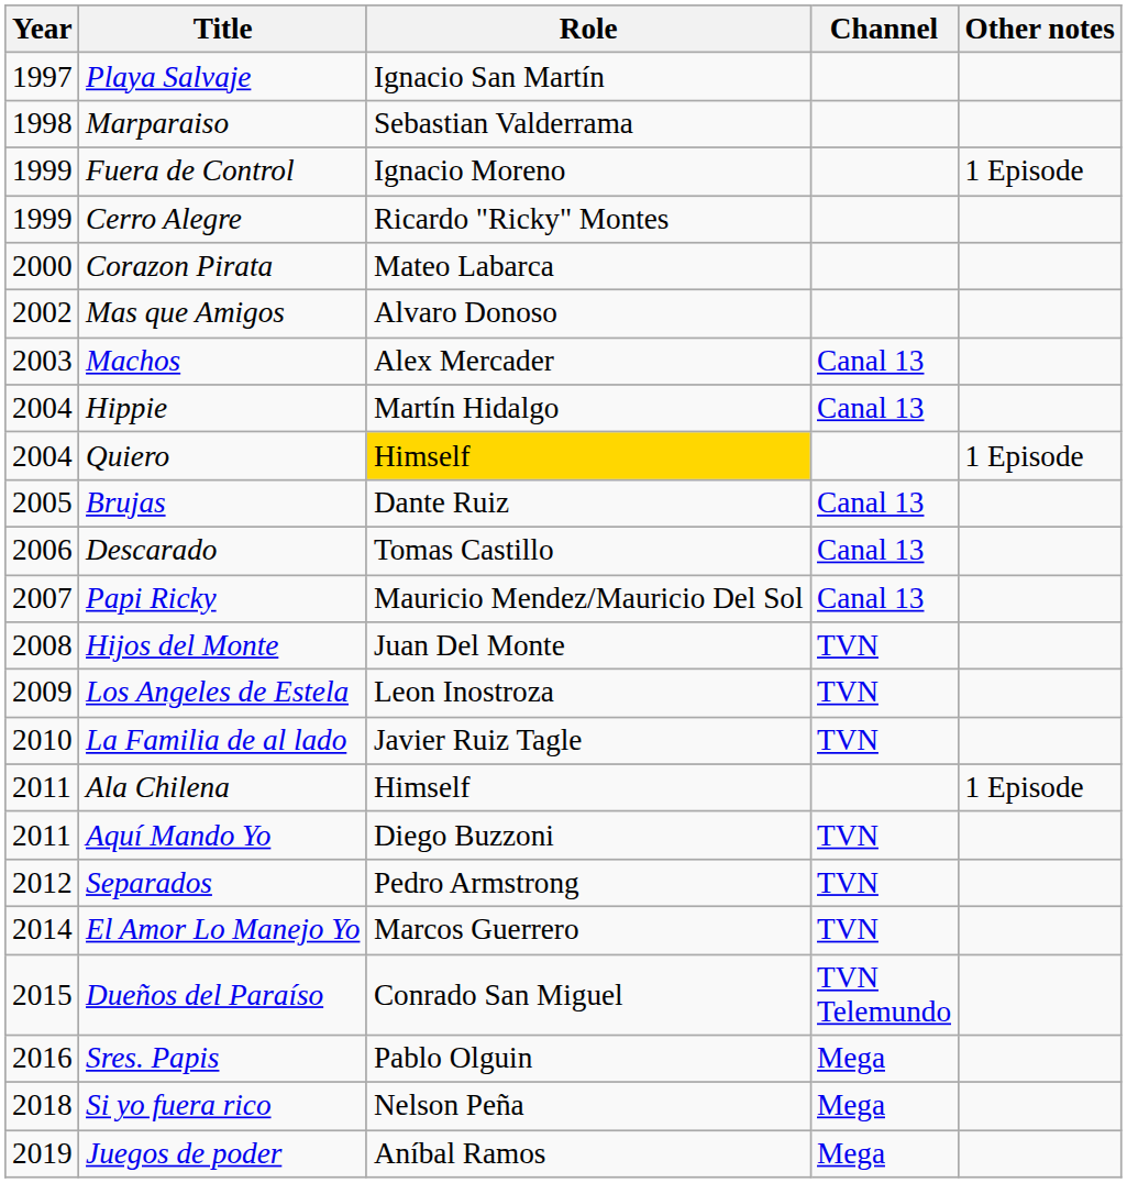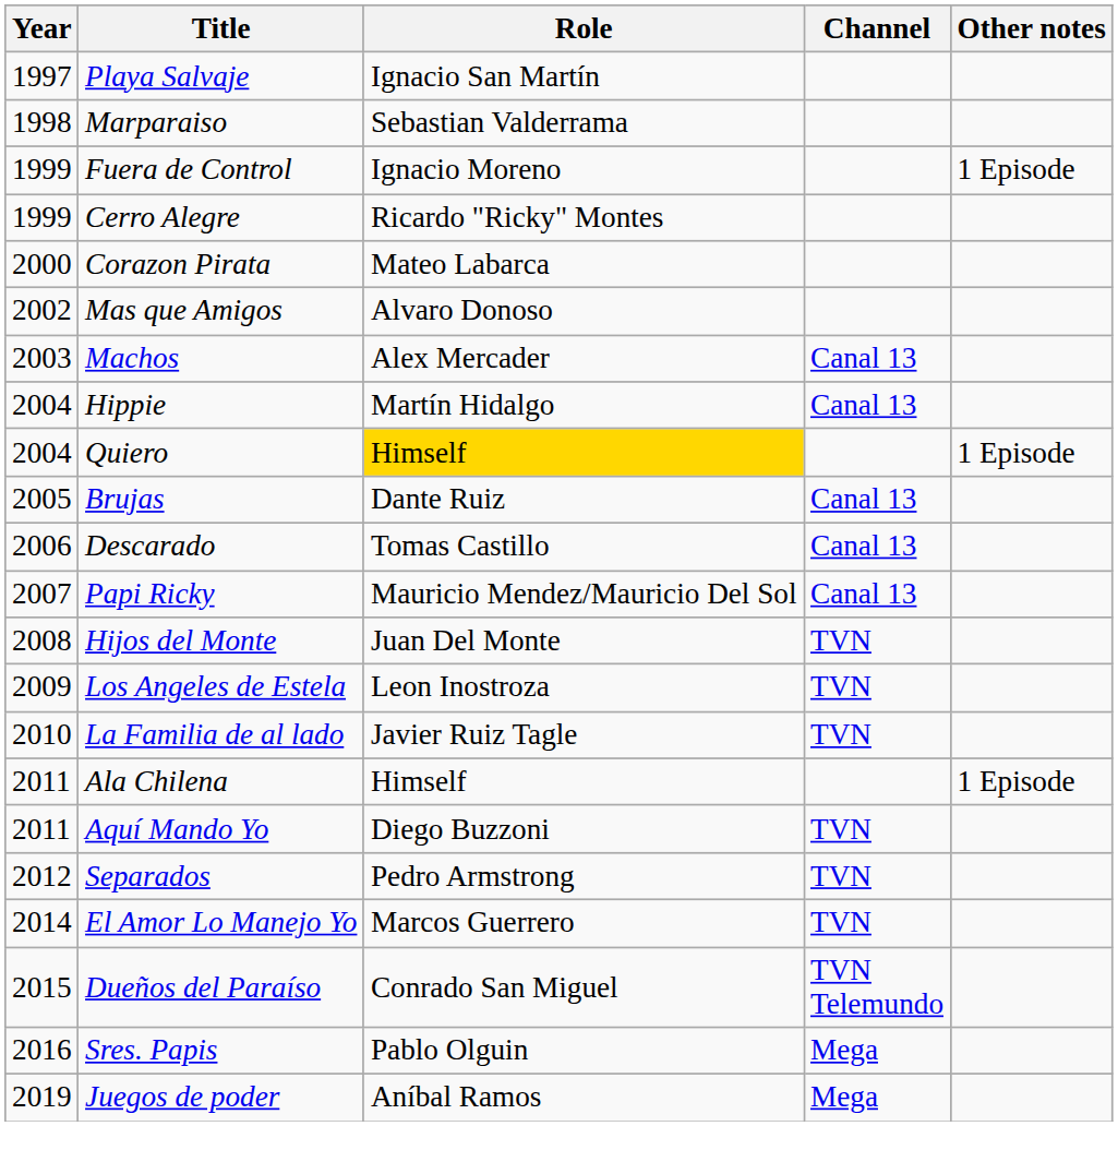- row: 2018 | Si yo fuera rico | Nelson Peña | Mega
